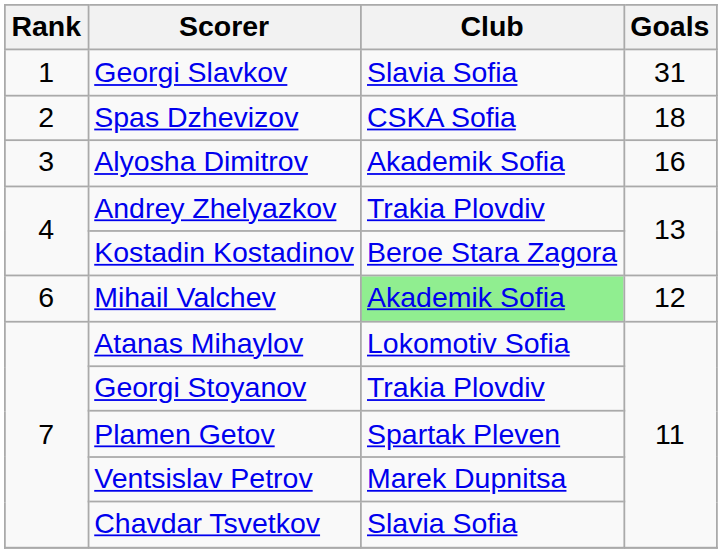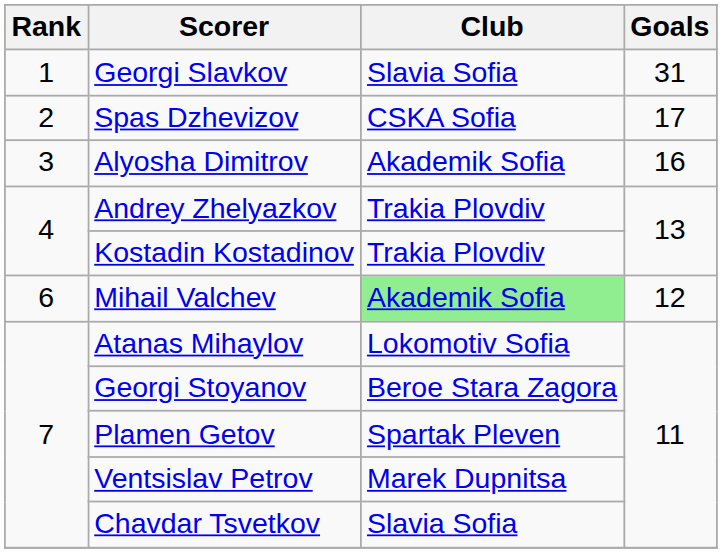Spas Dzhevizov | Goals: 18 -> 17
Kostadin Kostadinov | Club: Beroe Stara Zagora -> Trakia Plovdiv
Georgi Stoyanov | Club: Trakia Plovdiv -> Beroe Stara Zagora
